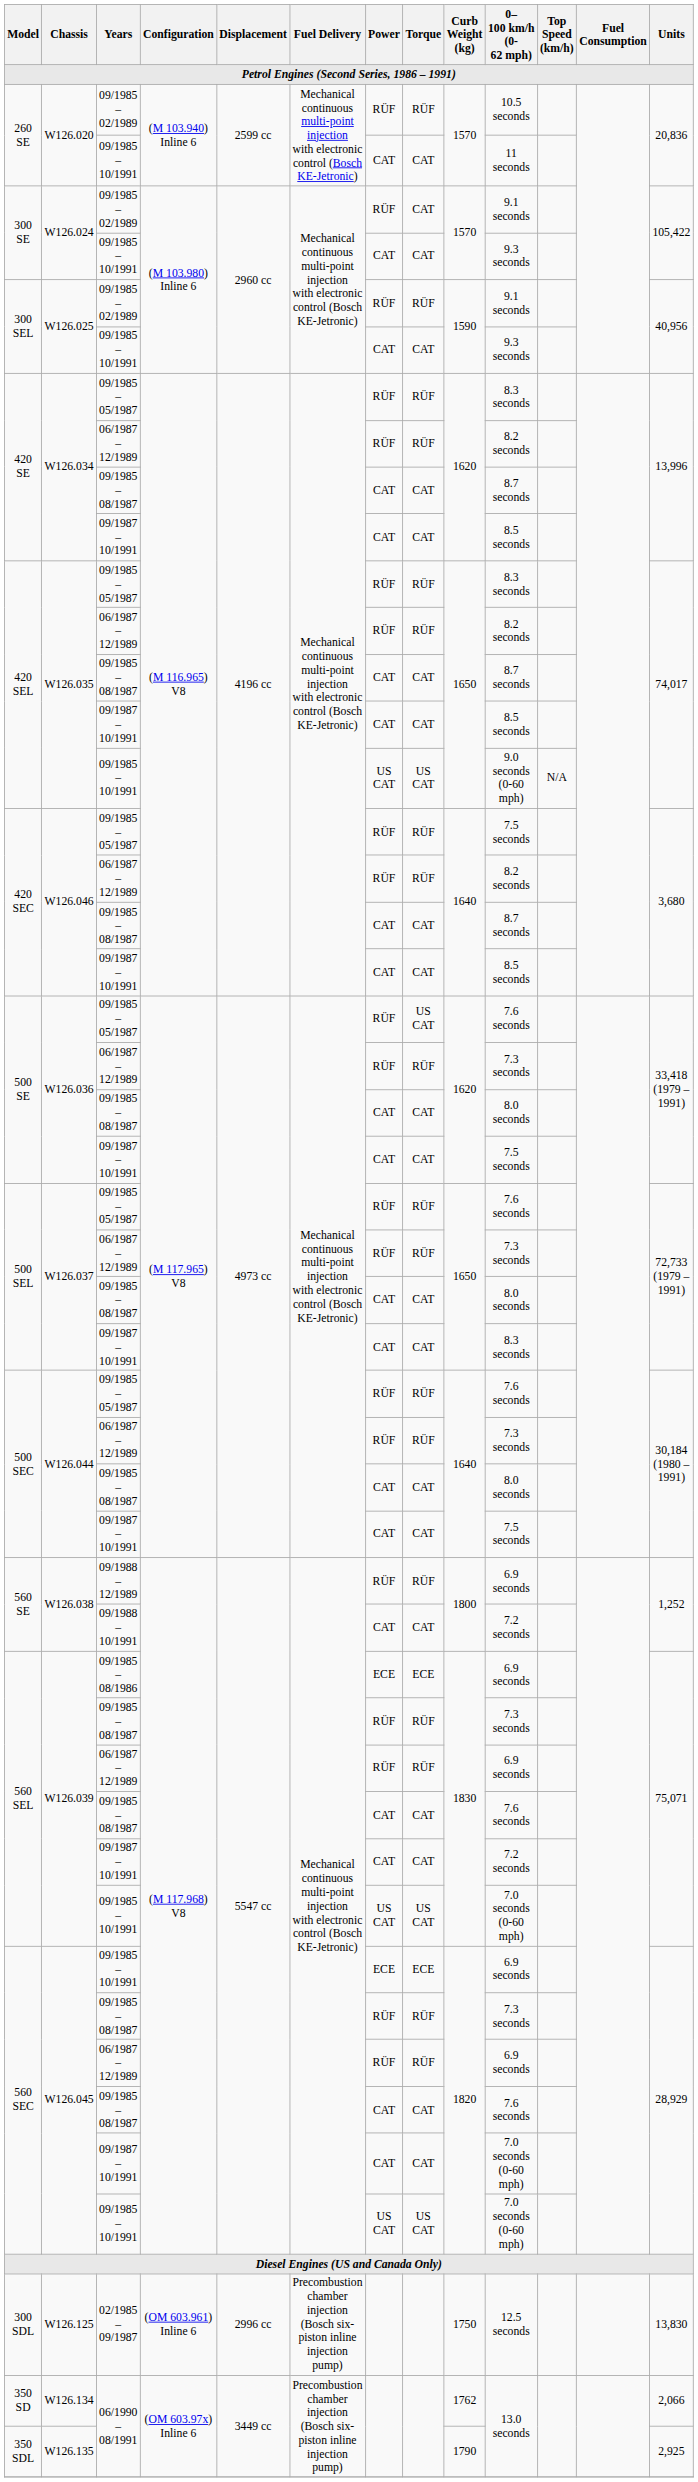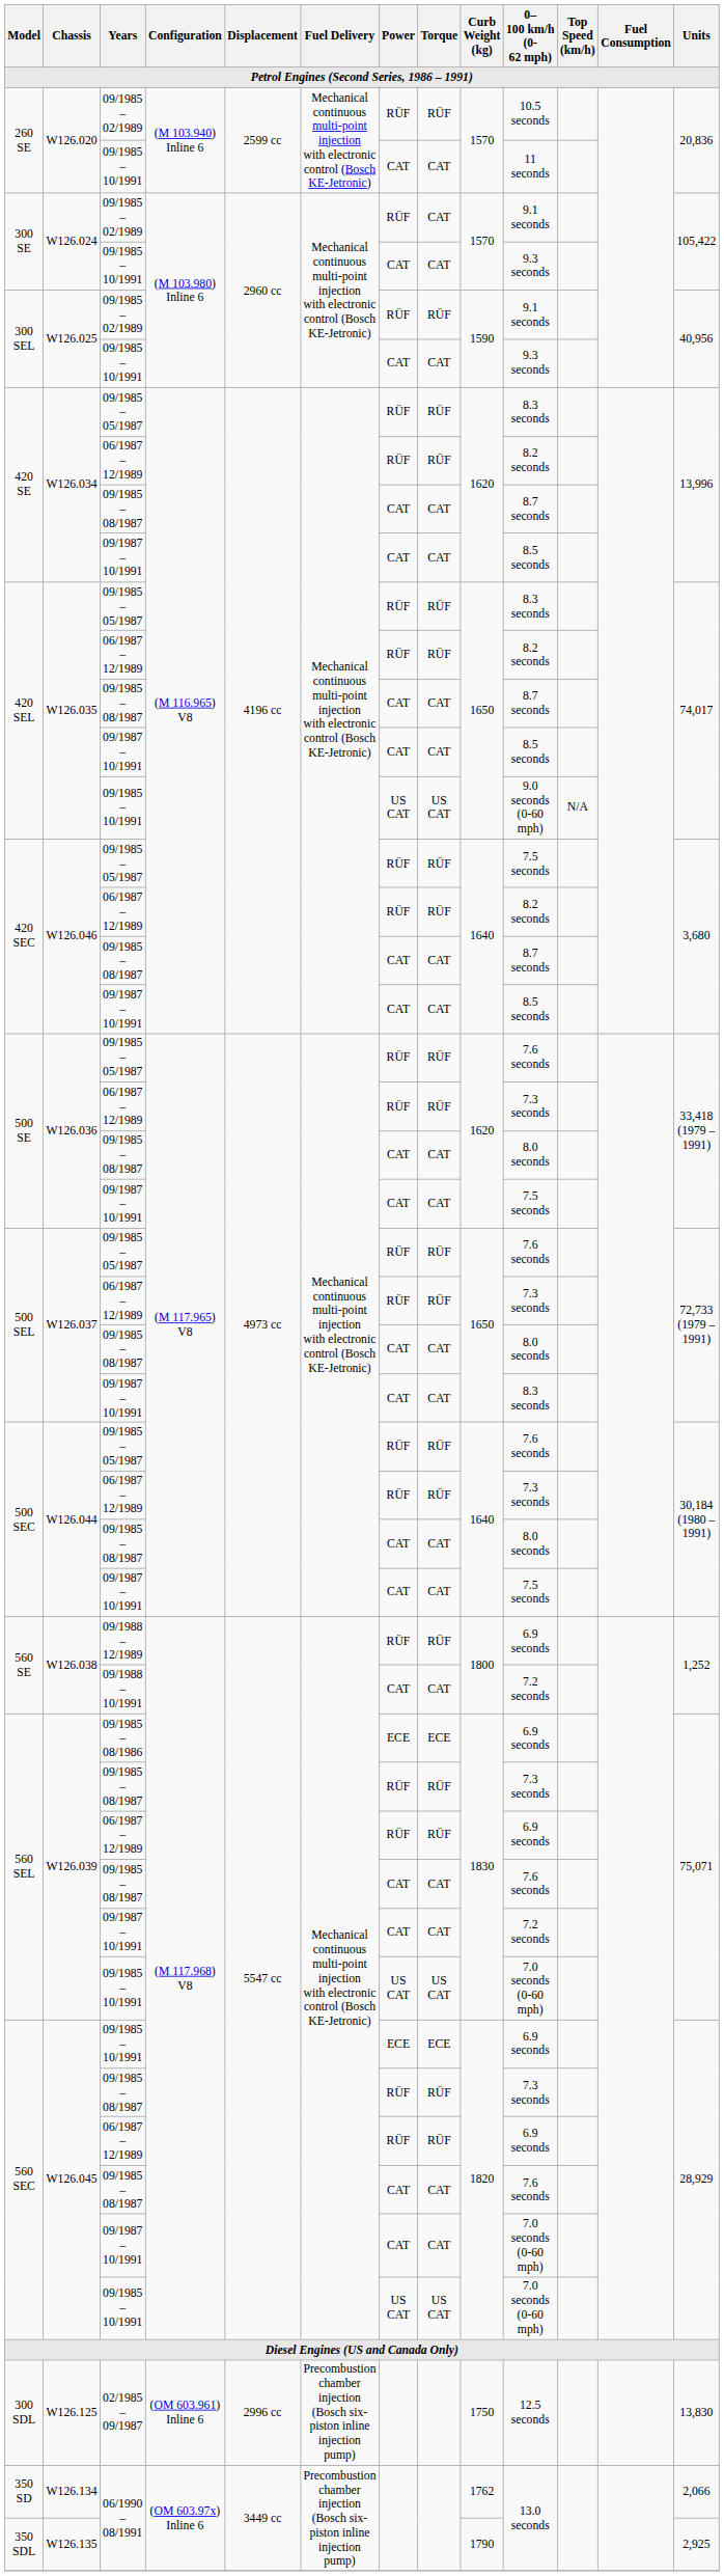500 SE / 09/1985 – 05/1987 | Torque: US CAT -> RÜF
